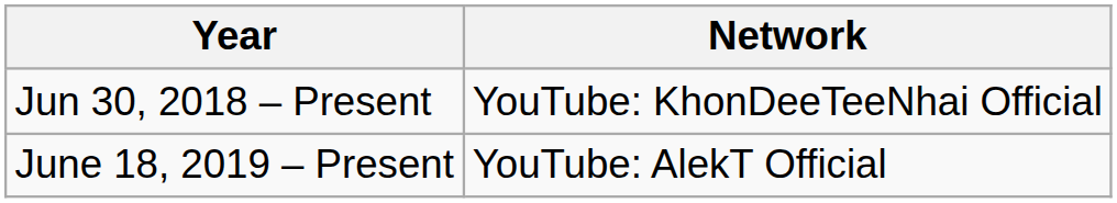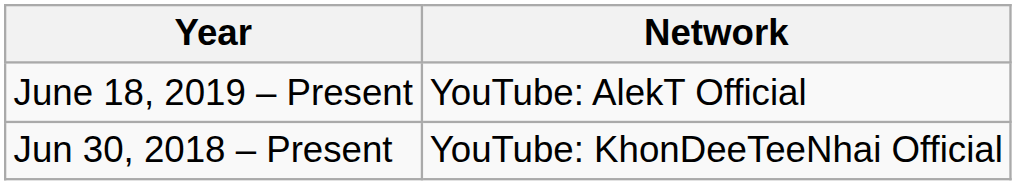rows swapped: June 18, 2019 – Present <-> Jun 30, 2018 – Present
